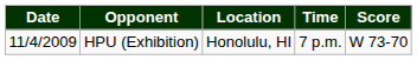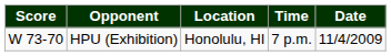columns swapped: Date <-> Score
